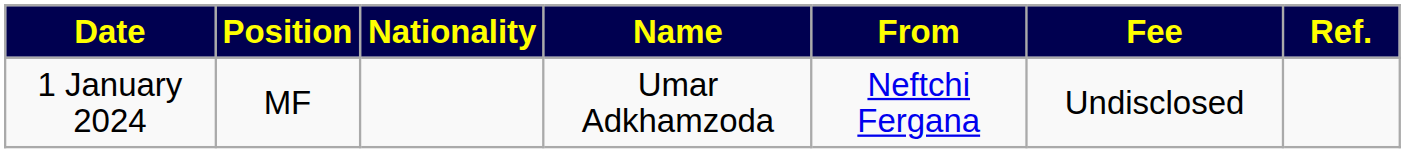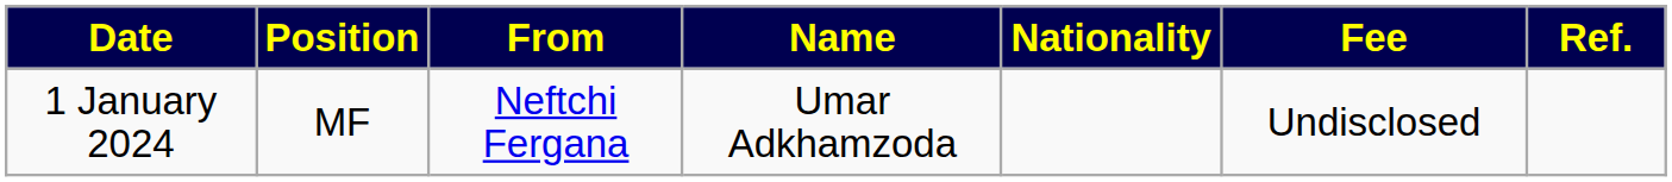columns swapped: Nationality <-> From
